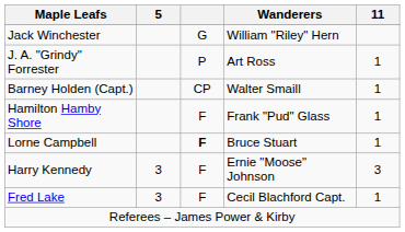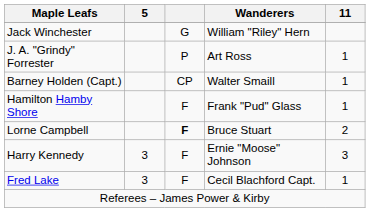Lorne Campbell | 11: 1 -> 2
